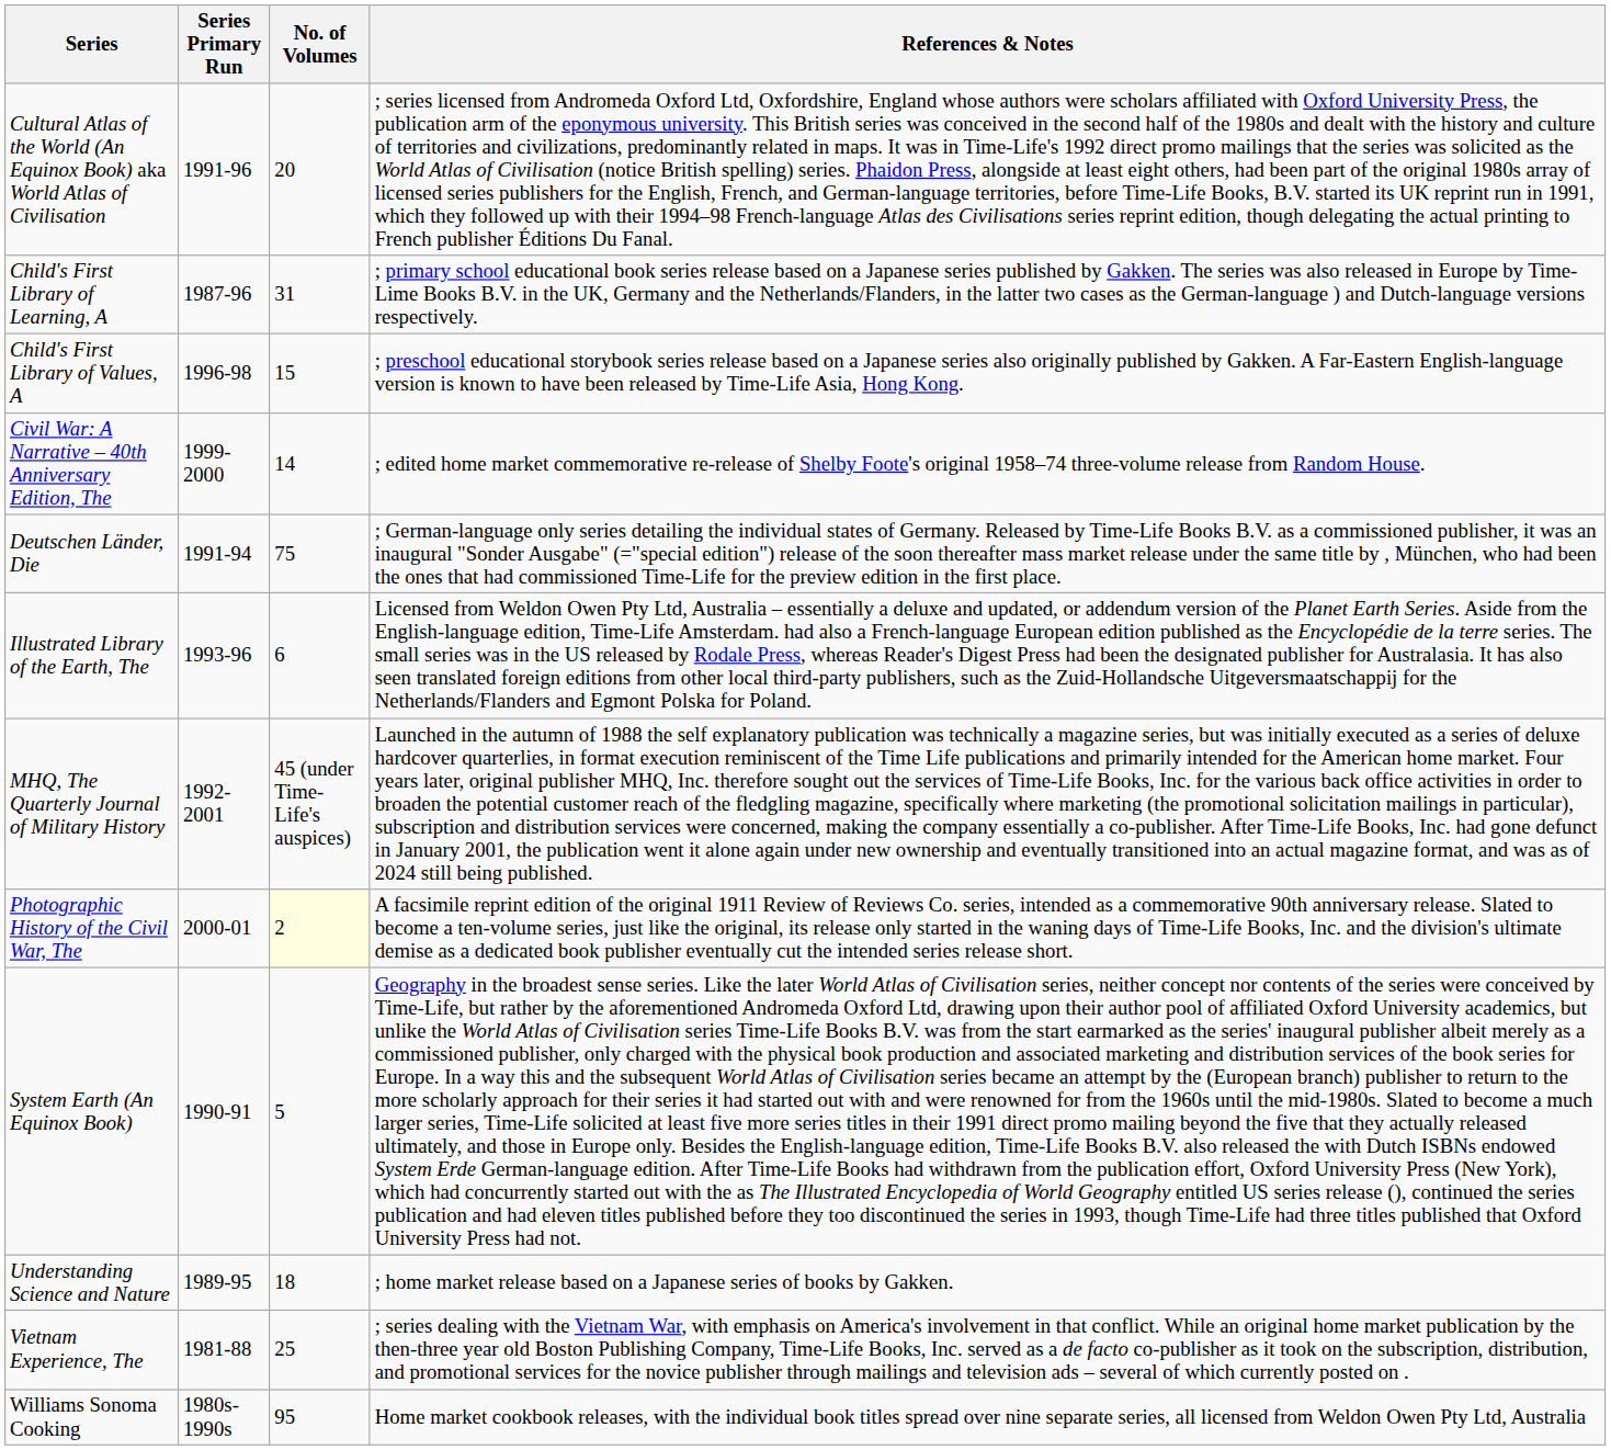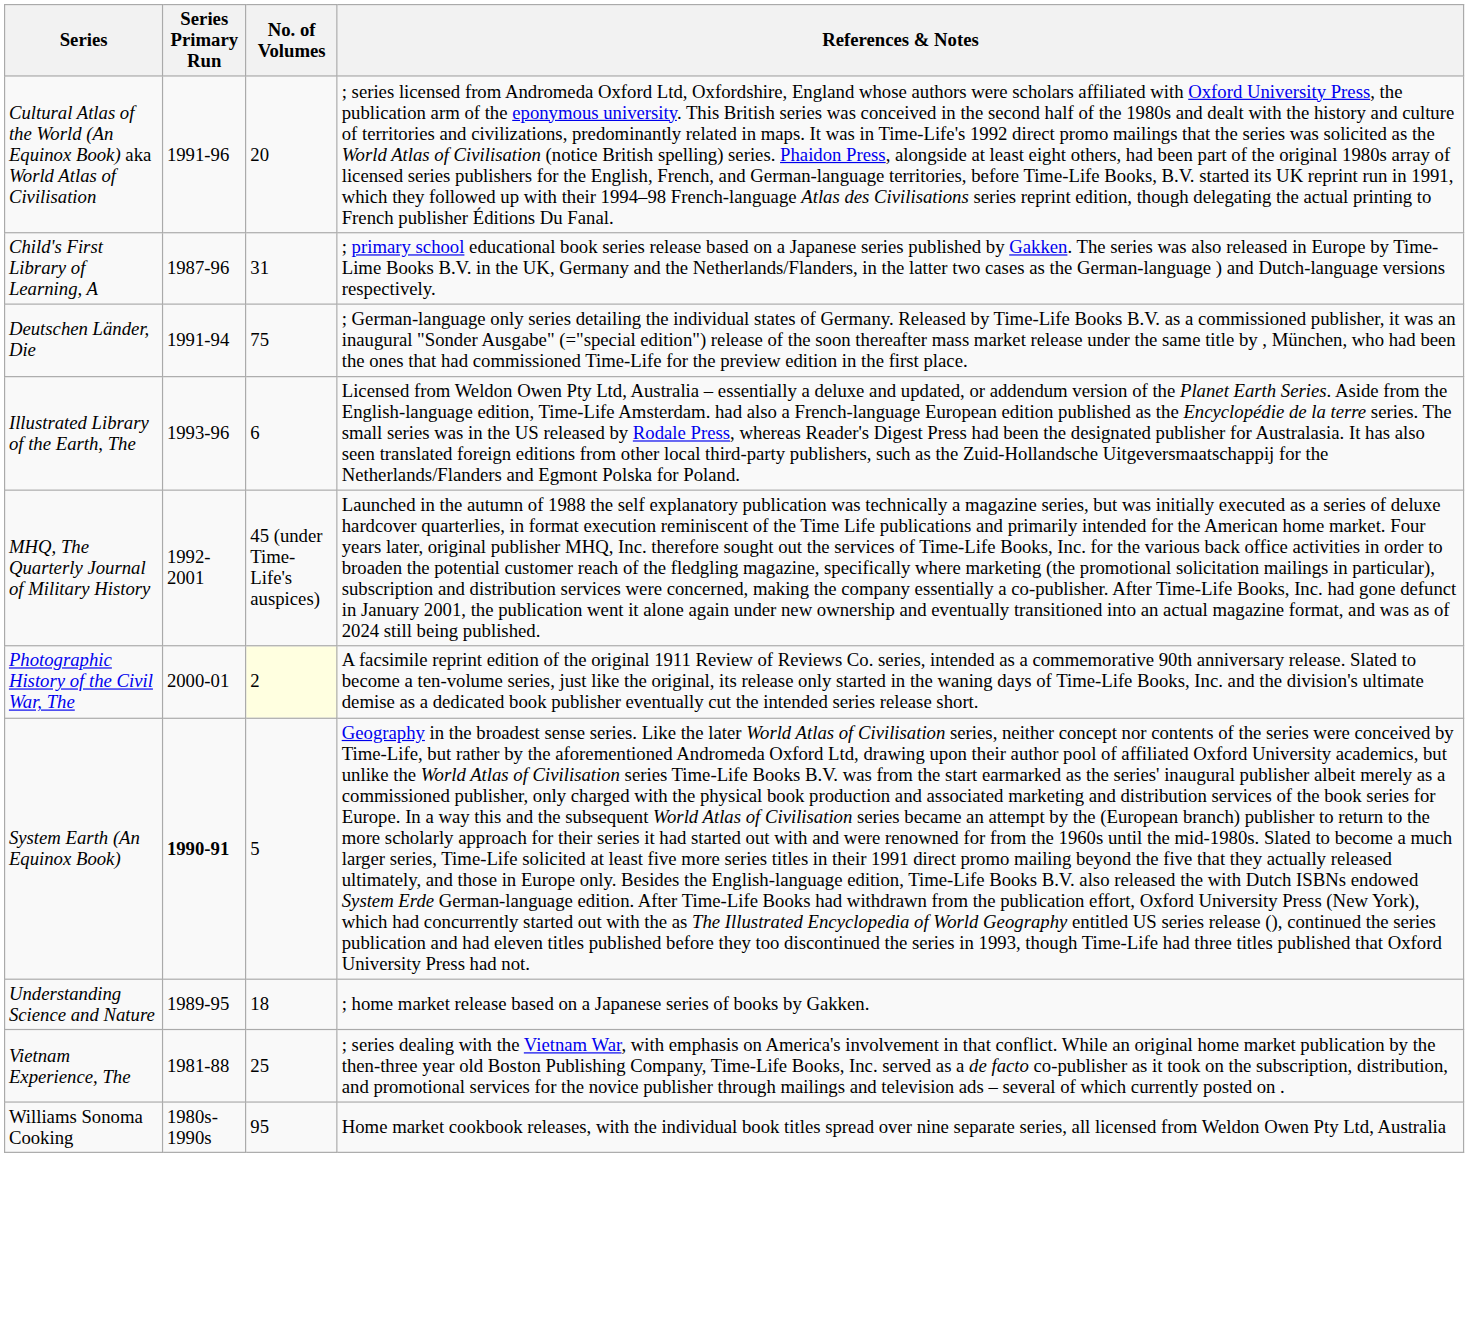- row: Child's First Library of Values, A | 1996-98 | 15 | ; preschool educational storybook series release based on a Japanese series also originally published by Gakken. A Far-Eastern English-language version is known to have been released by Time-Life Asia, Hong Kong.
- row: Civil War: A Narrative – 40th Anniversary Edition, The | 1999-2000 | 14 | ; edited home market commemorative re-release of Shelby Foote's original 1958–74 three-volume release from Random House.
System Earth (An Equinox Book) | Series Primary Run: normal -> bold
